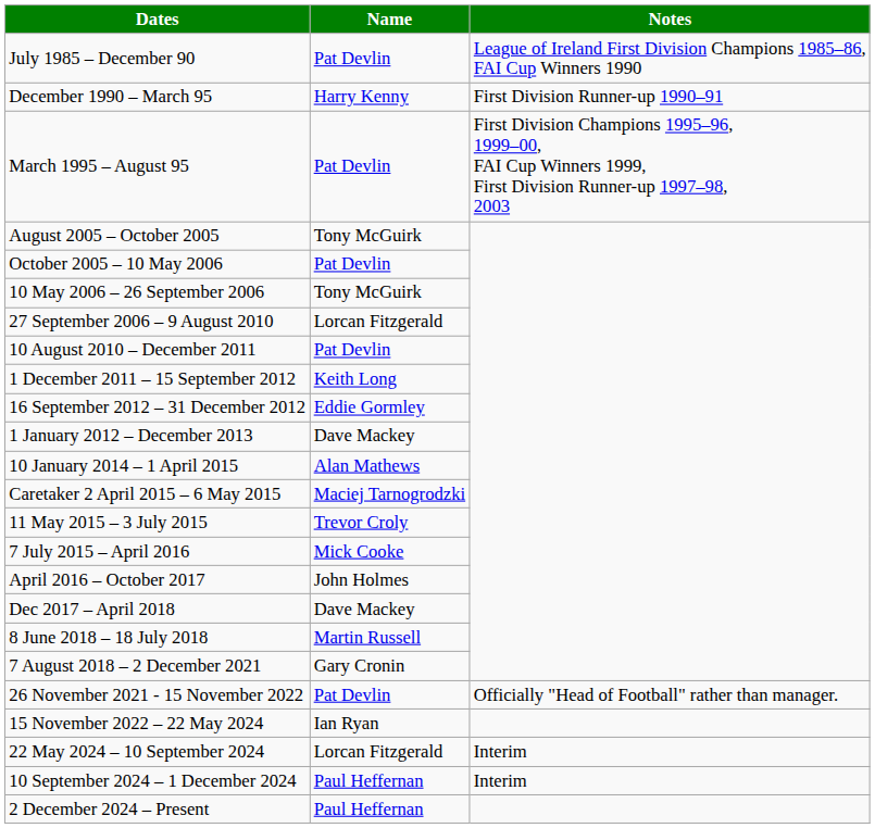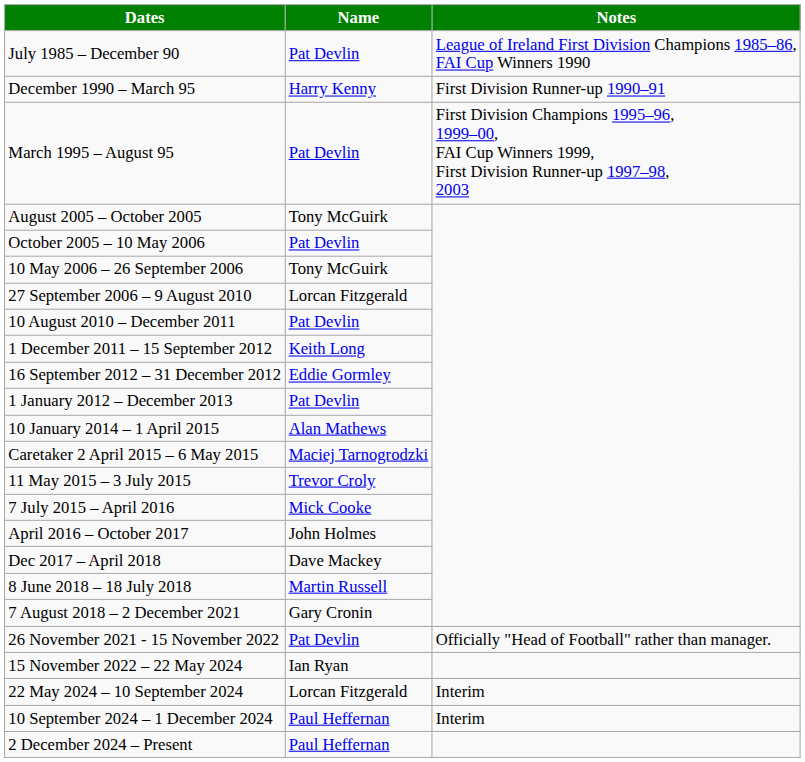1 January 2012 – December 2013 | Name: Dave Mackey -> Pat Devlin
